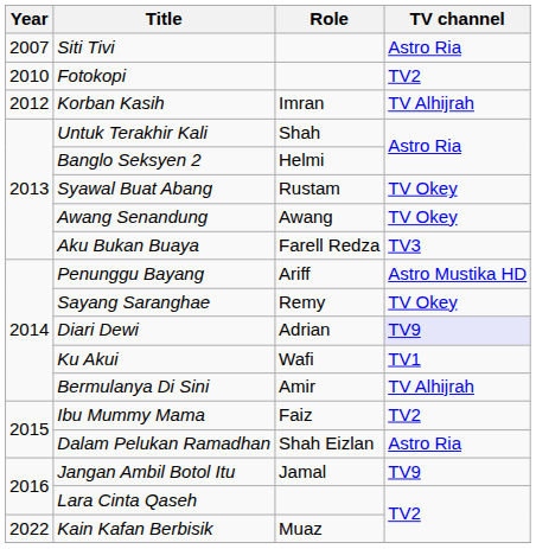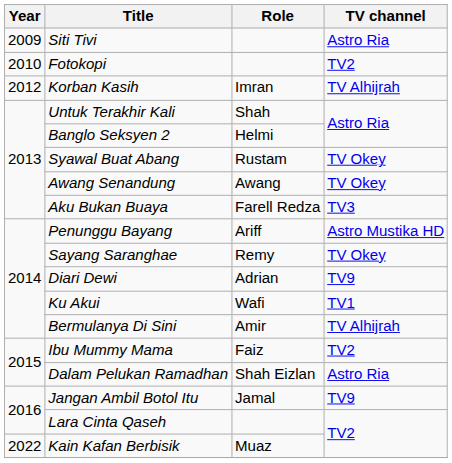Siti Tivi | Year: 2007 -> 2009
Diari Dewi | TV channel: lavender background -> no background
